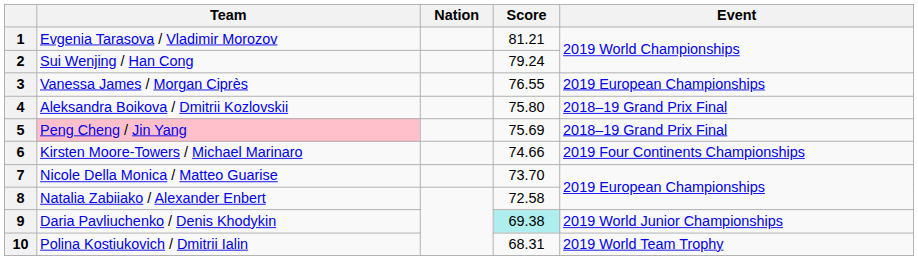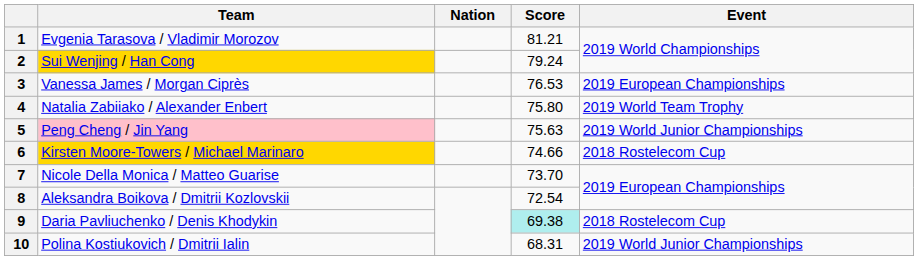2 | Team: no background -> gold background
3 | Score: 76.55 -> 76.53
4 | Team: Aleksandra Boikova / Dmitrii Kozlovskii -> Natalia Zabiiako / Alexander Enbert
4 | Event: 2018–19 Grand Prix Final -> 2019 World Team Trophy
5 | Score: 75.69 -> 75.63
5 | Event: 2018–19 Grand Prix Final -> 2019 World Junior Championships
6 | Team: no background -> gold background
6 | Event: 2019 Four Continents Championships -> 2018 Rostelecom Cup
8 | Team: Natalia Zabiiako / Alexander Enbert -> Aleksandra Boikova / Dmitrii Kozlovskii
8 | Score: 72.58 -> 72.54
9 | Event: 2019 World Junior Championships -> 2018 Rostelecom Cup
10 | Event: 2019 World Team Trophy -> 2019 World Junior Championships
